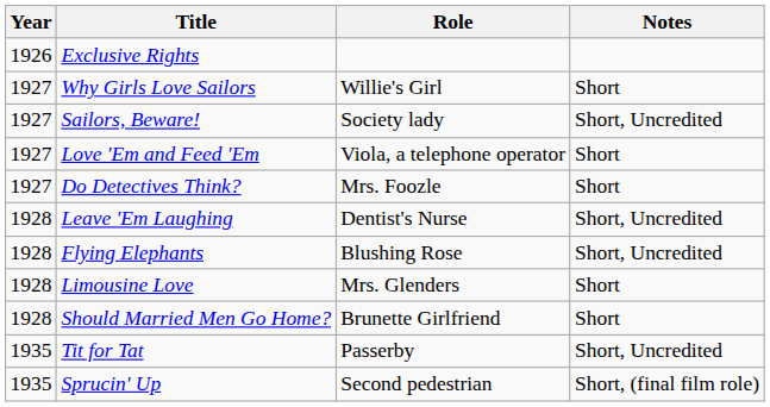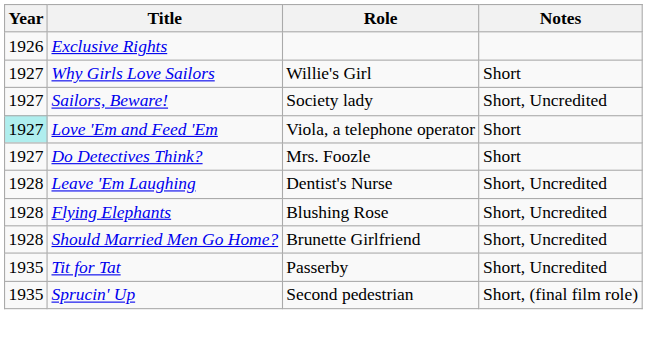Love 'Em and Feed 'Em | Year: no background -> paleturquoise background
- row: 1928 | Limousine Love | Mrs. Glenders | Short
Should Married Men Go Home? | Notes: Short -> Short, Uncredited
